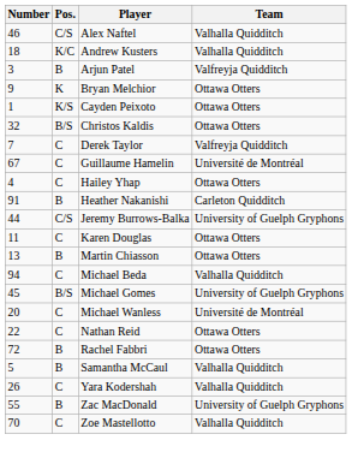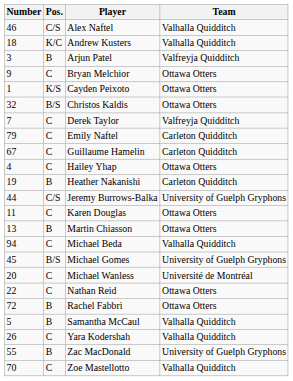Bryan Melchior | Pos.: K -> C
+ row: 79 | C | Emily Naftel | Carleton Quidditch
Guillaume Hamelin | Team: Université de Montréal -> Carleton Quidditch
Heather Nakanishi | Number: 91 -> 19
